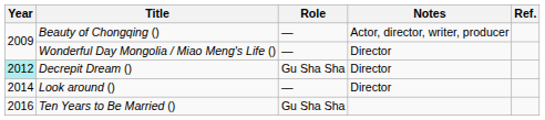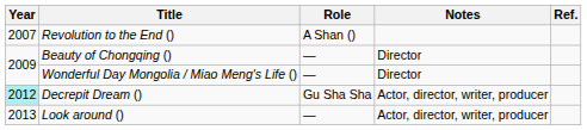+ row: 2007 | Revolution to the End () | A Shan ()
Beauty of Chongqing () | Notes: Actor, director, writer, producer -> Director
Decrepit Dream () | Notes: Director -> Actor, director, writer, producer
Look around () | Year: 2014 -> 2013
Look around () | Notes: Director -> Actor, director, writer, producer
- row: 2016 | Ten Years to Be Married () | Gu Sha Sha
